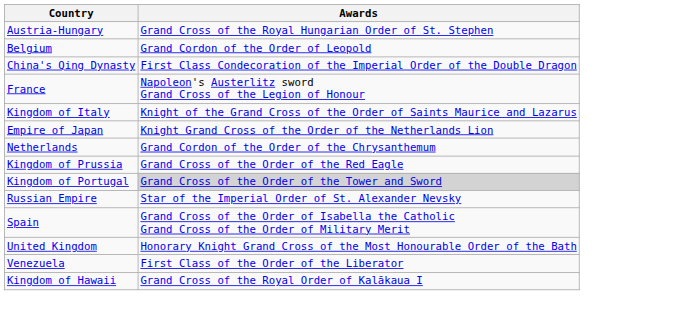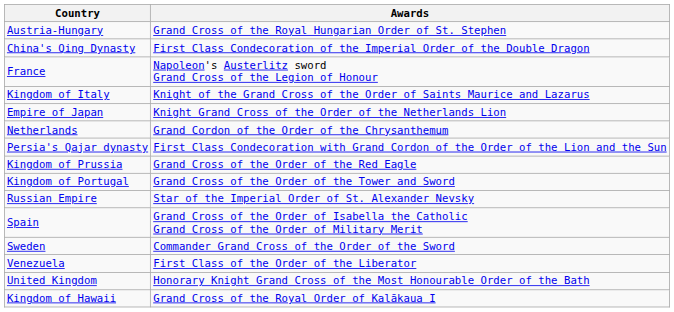- row: Belgium | Grand Cordon of the Order of Leopold
+ row: Persia's Qajar dynasty | First Class Condecoration with Grand Cordon of the Order of the Lion and the Sun
Kingdom of Portugal | Awards: lightgrey background -> no background
+ row: Sweden | Commander Grand Cross of the Order of the Sword
rows swapped: United Kingdom <-> Venezuela
